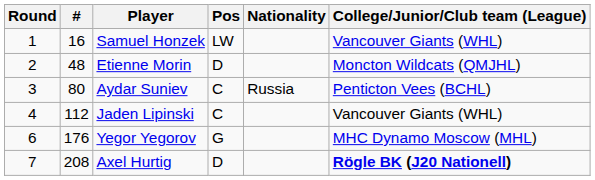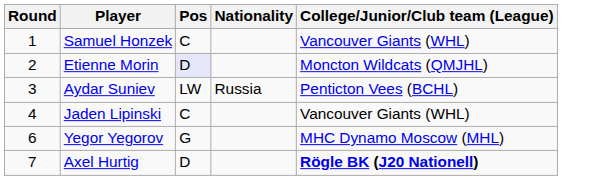- column: # | 16 | 48 | 80 | 112 | 176 | 208
Samuel Honzek | Pos: LW -> C
Etienne Morin | Pos: no background -> lavender background
Aydar Suniev | Pos: C -> LW
